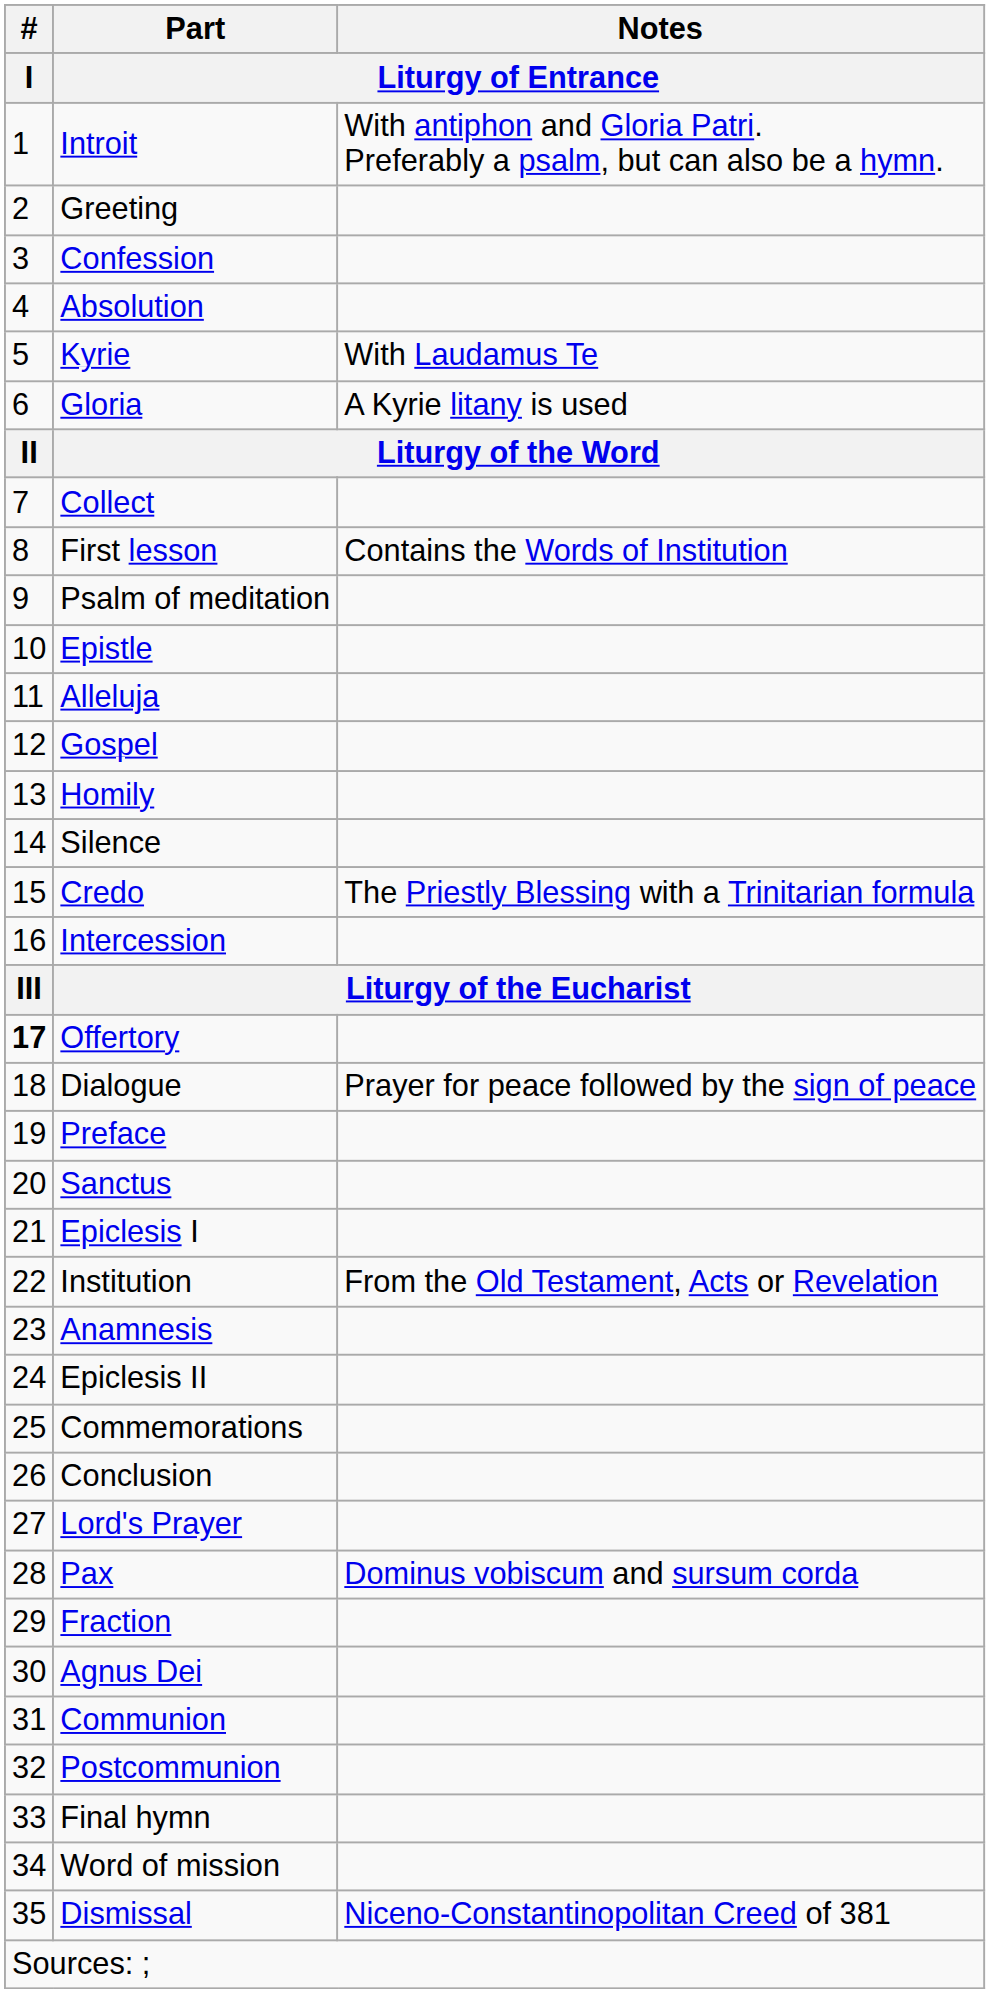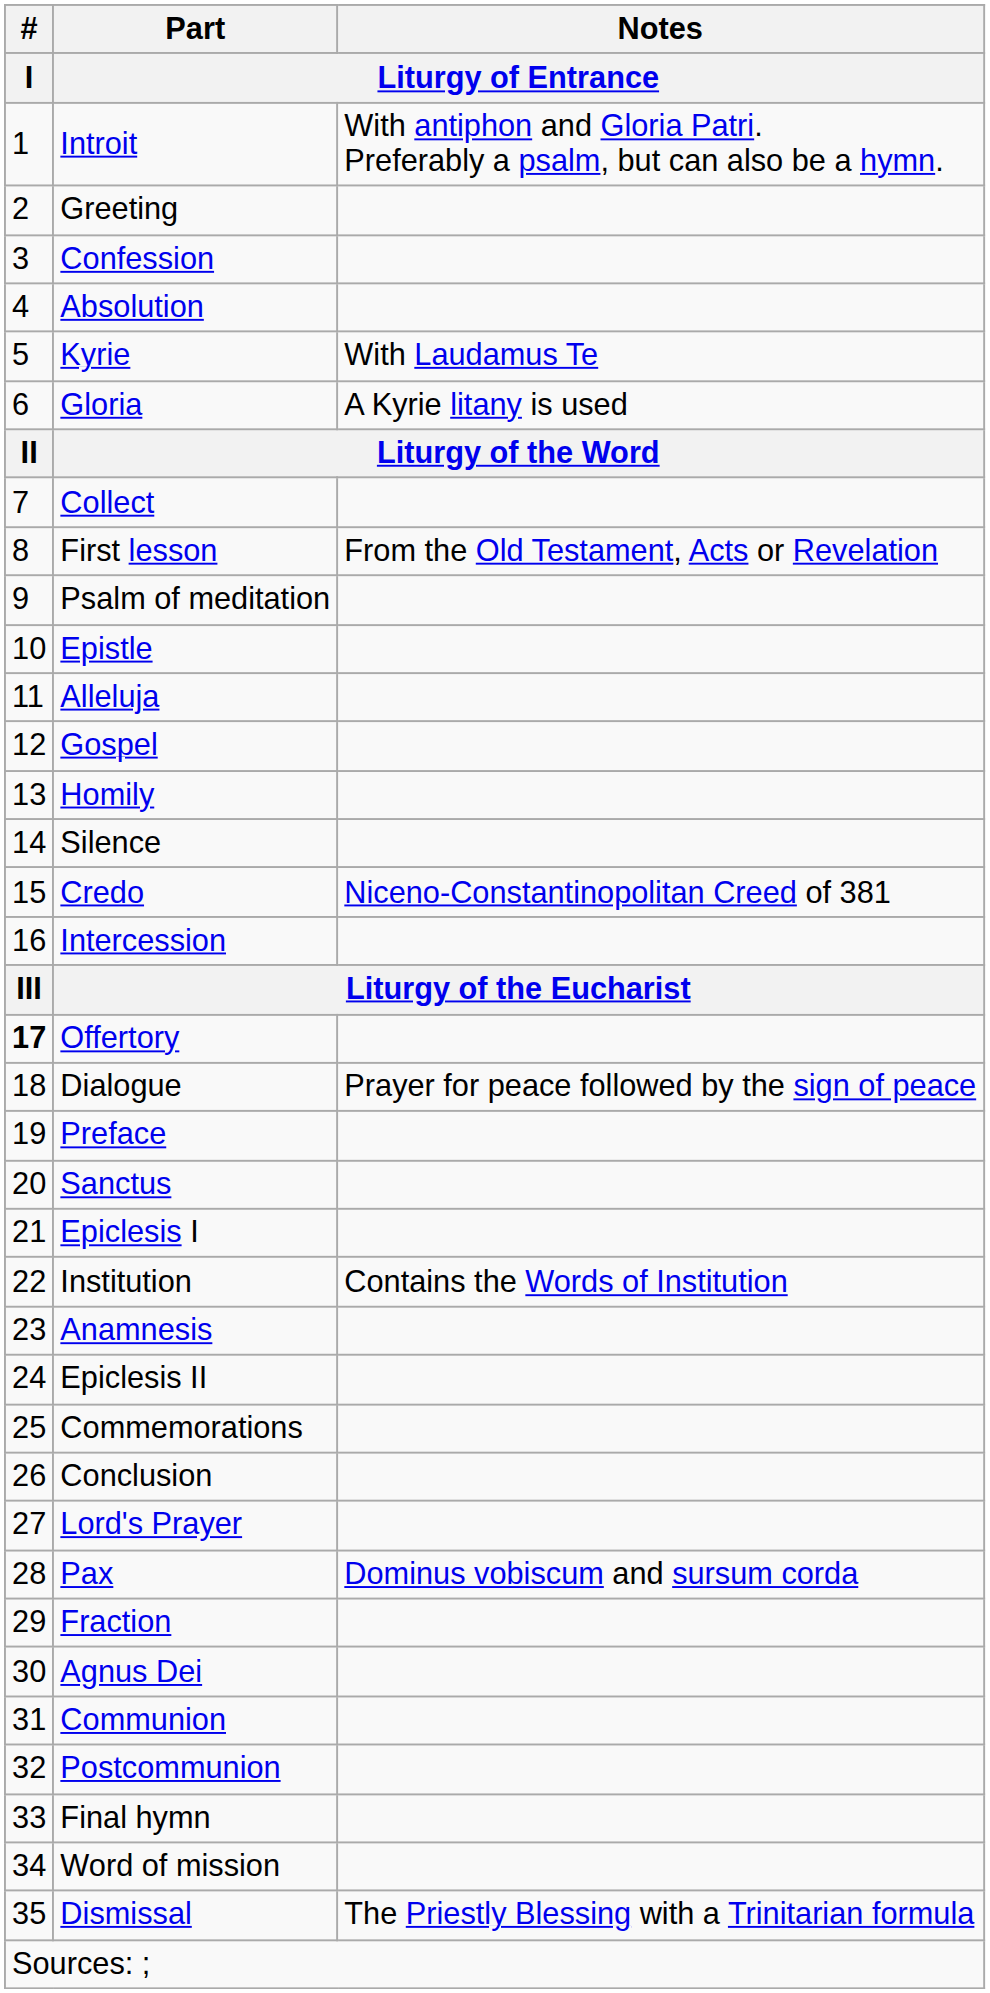First lesson | Notes / Liturgy of Entrance: Contains the Words of Institution -> From the Old Testament, Acts or Revelation
Credo | Notes / Liturgy of Entrance: The Priestly Blessing with a Trinitarian formula -> Niceno-Constantinopolitan Creed of 381
Institution | Notes / Liturgy of Entrance: From the Old Testament, Acts or Revelation -> Contains the Words of Institution
Dismissal | Notes / Liturgy of Entrance: Niceno-Constantinopolitan Creed of 381 -> The Priestly Blessing with a Trinitarian formula
